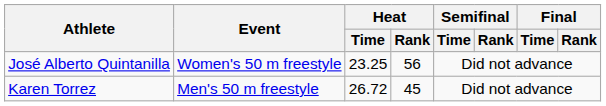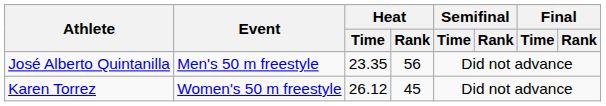José Alberto Quintanilla | Event: Women's 50 m freestyle -> Men's 50 m freestyle
José Alberto Quintanilla | Heat / Time: 23.25 -> 23.35
Karen Torrez | Event: Men's 50 m freestyle -> Women's 50 m freestyle
Karen Torrez | Heat / Time: 26.72 -> 26.12
